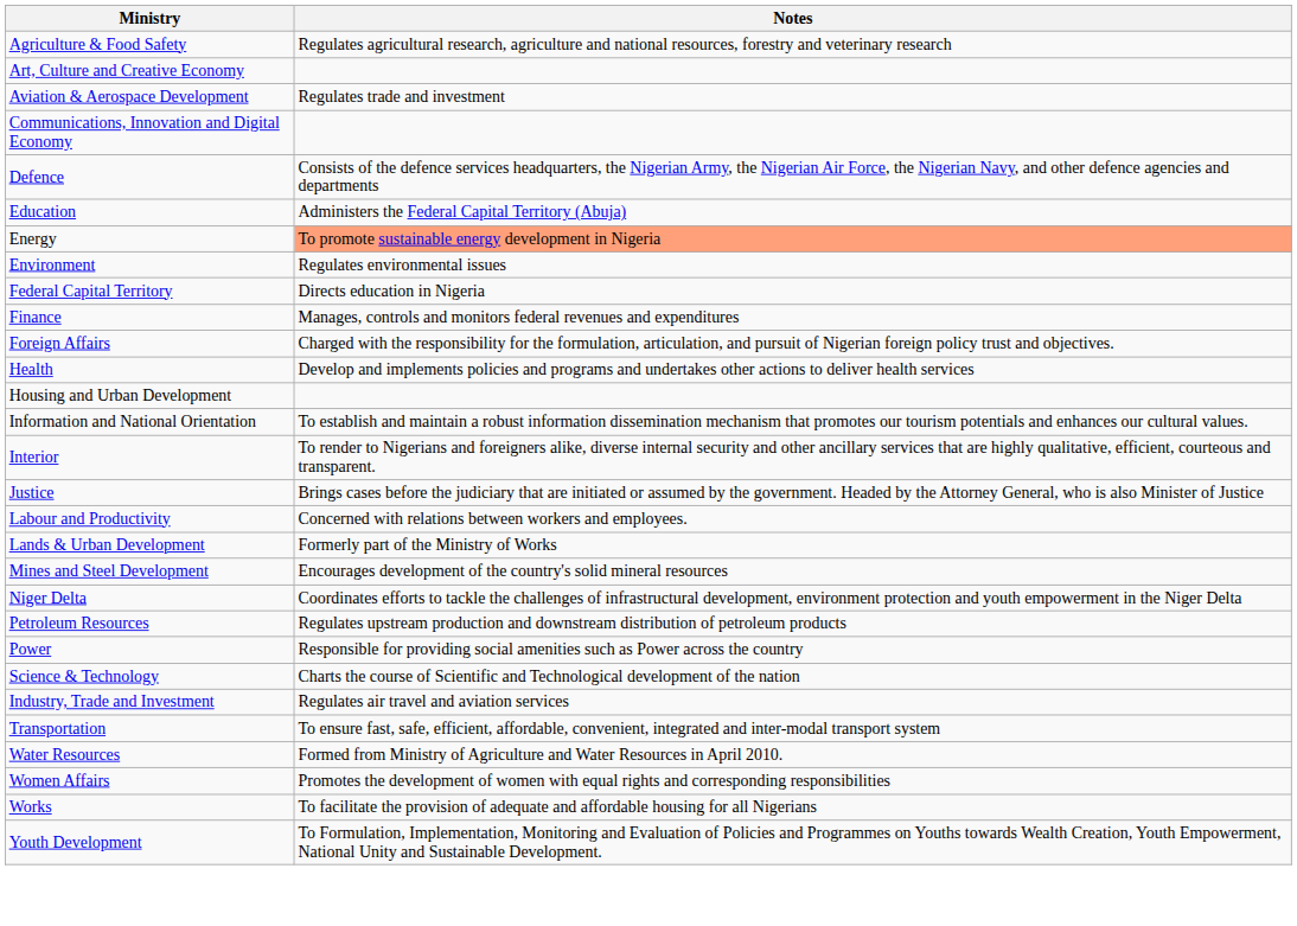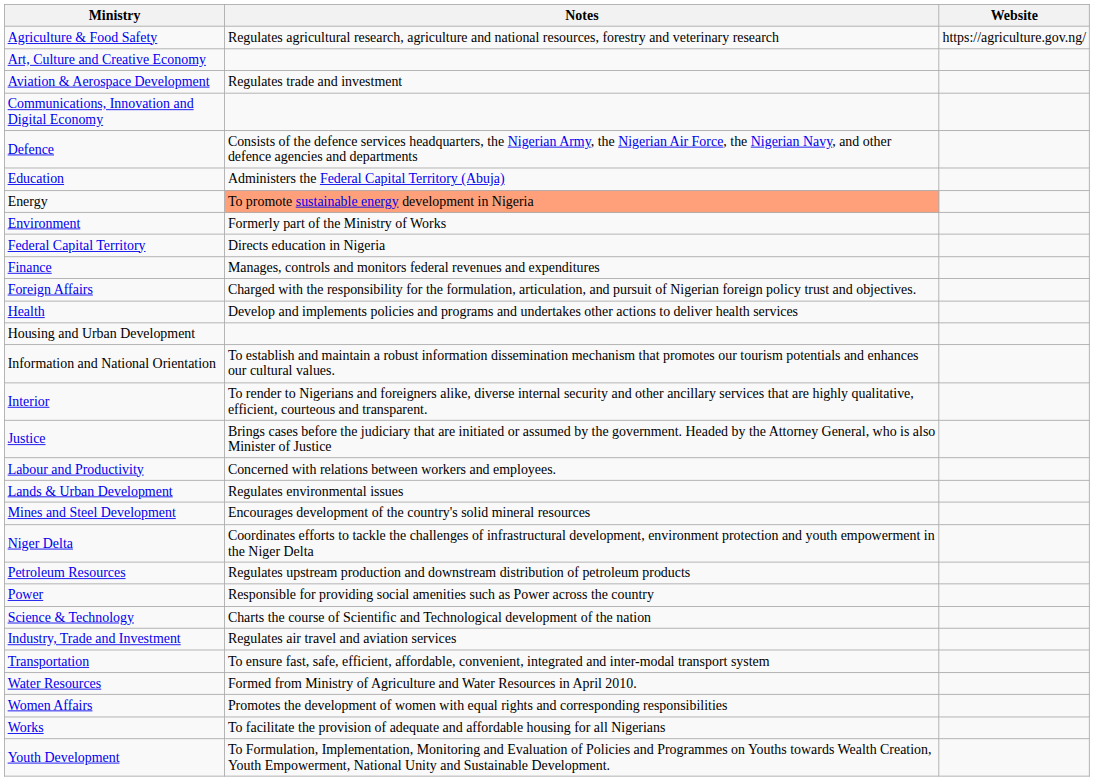+ column: Website | https://agriculture.gov.ng/
Environment | Notes: Regulates environmental issues -> Formerly part of the Ministry of Works
Lands & Urban Development | Notes: Formerly part of the Ministry of Works -> Regulates environmental issues
